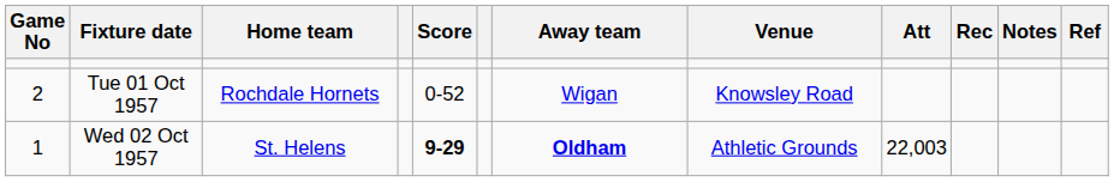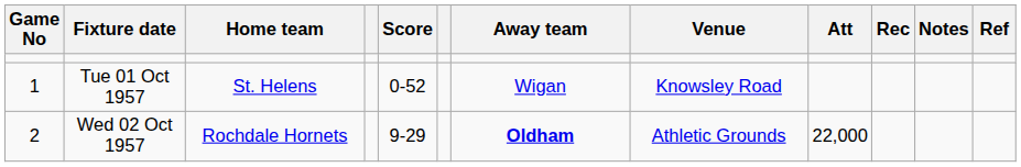Tue 01 Oct 1957 | Game No: 2 -> 1
Tue 01 Oct 1957 | Home team: Rochdale Hornets -> St. Helens
Wed 02 Oct 1957 | Game No: 1 -> 2
Wed 02 Oct 1957 | Home team: St. Helens -> Rochdale Hornets
Wed 02 Oct 1957 | Score: bold -> normal
Wed 02 Oct 1957 | Att: 22,003 -> 22,000
